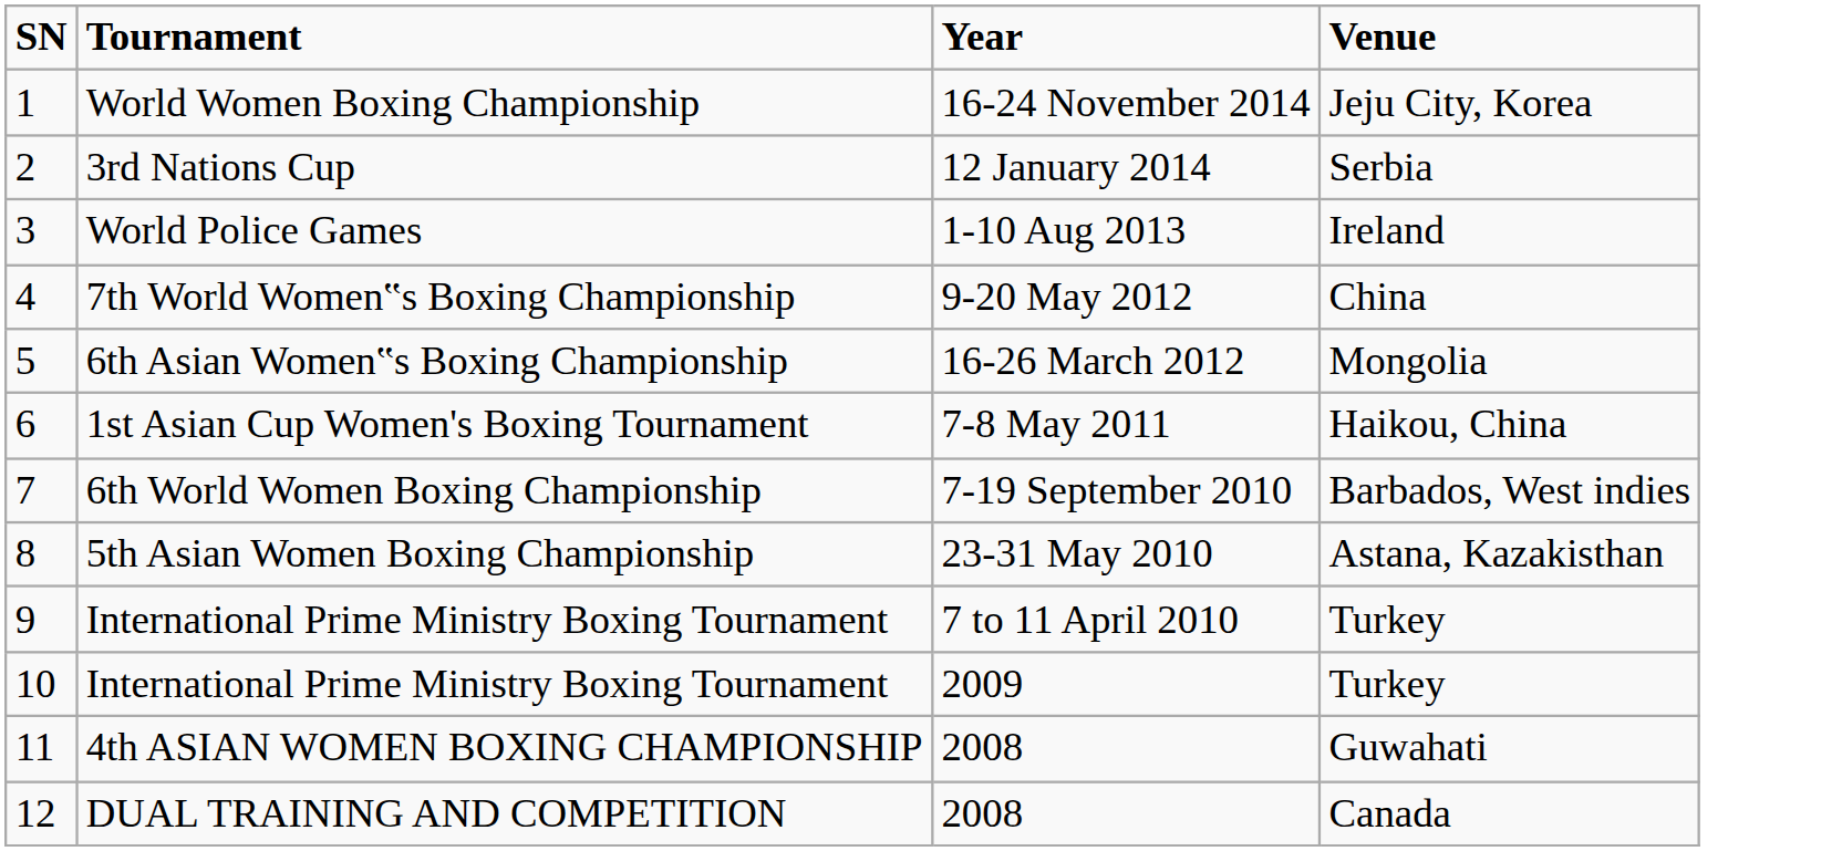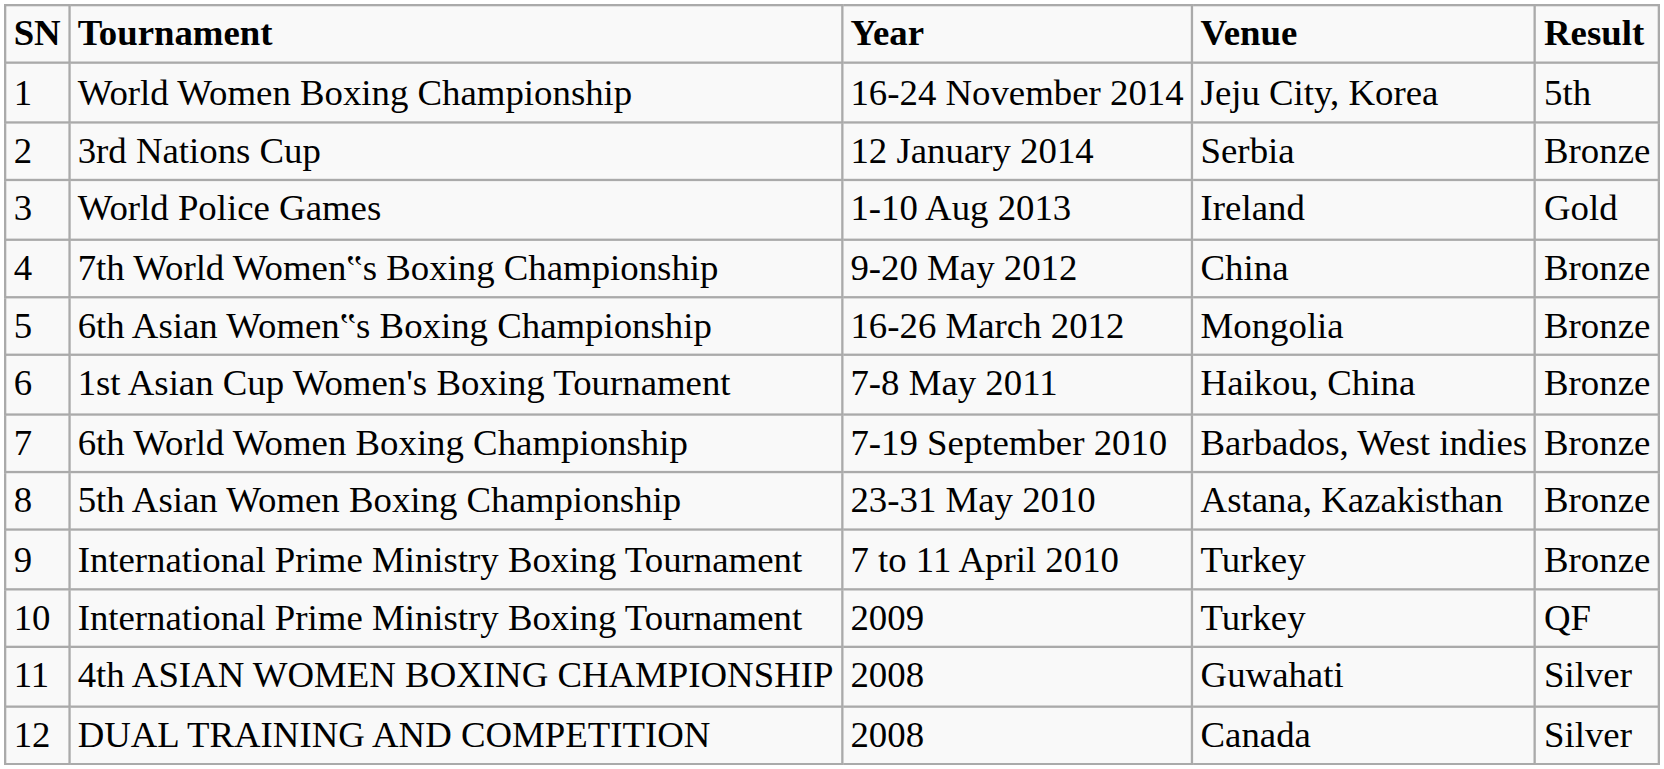+ column: Result | 5th | Bronze | Gold | Bronze | Bronze | Bronze | Bronze | Bronze | Bronze | QF | Silver | Silver
